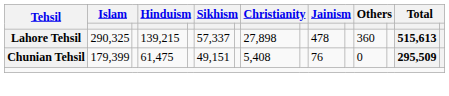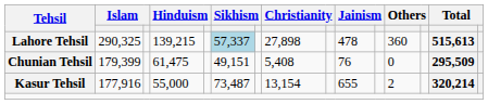Lahore Tehsil | column 6: no background -> lightblue background
+ row: Kasur Tehsil | 177,916 | 55,000 | 73,487 | 13,154 | 655 | 2 | 320,214
